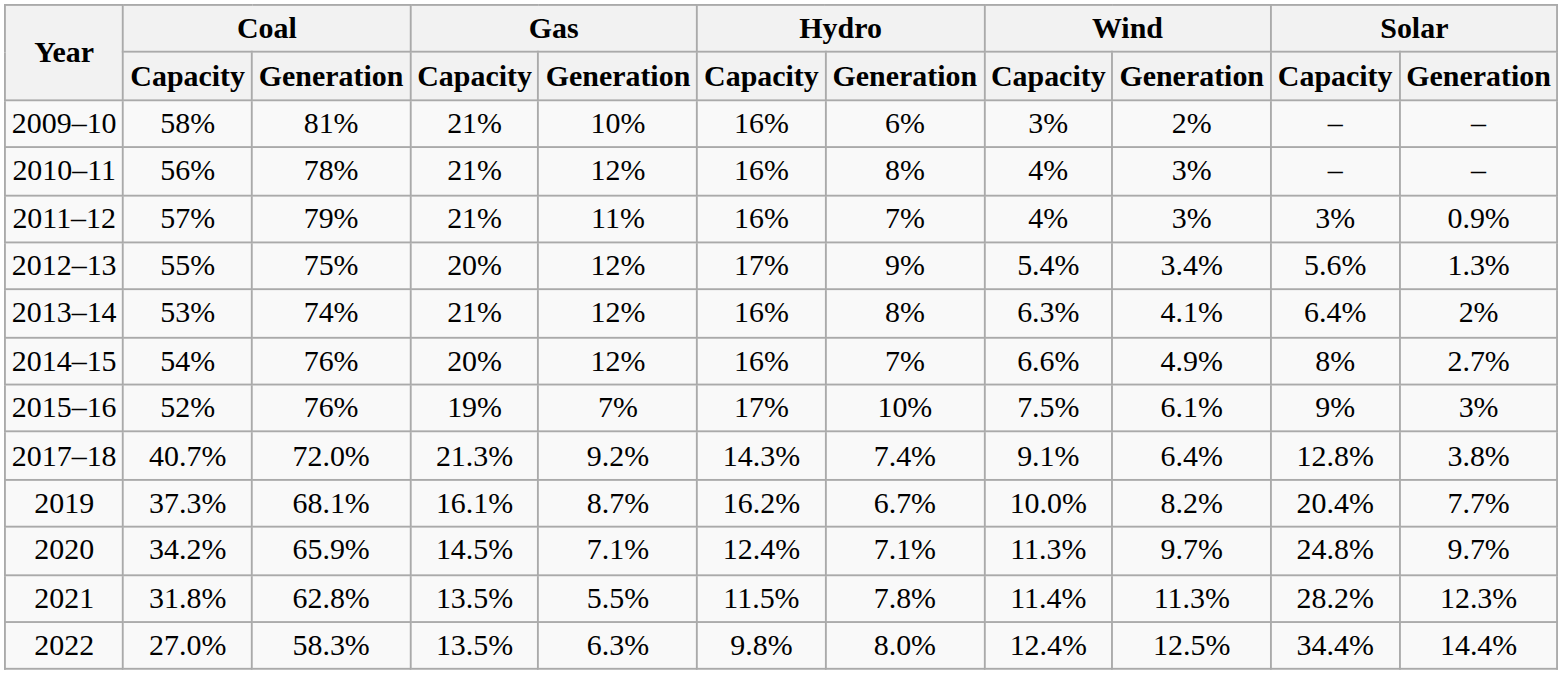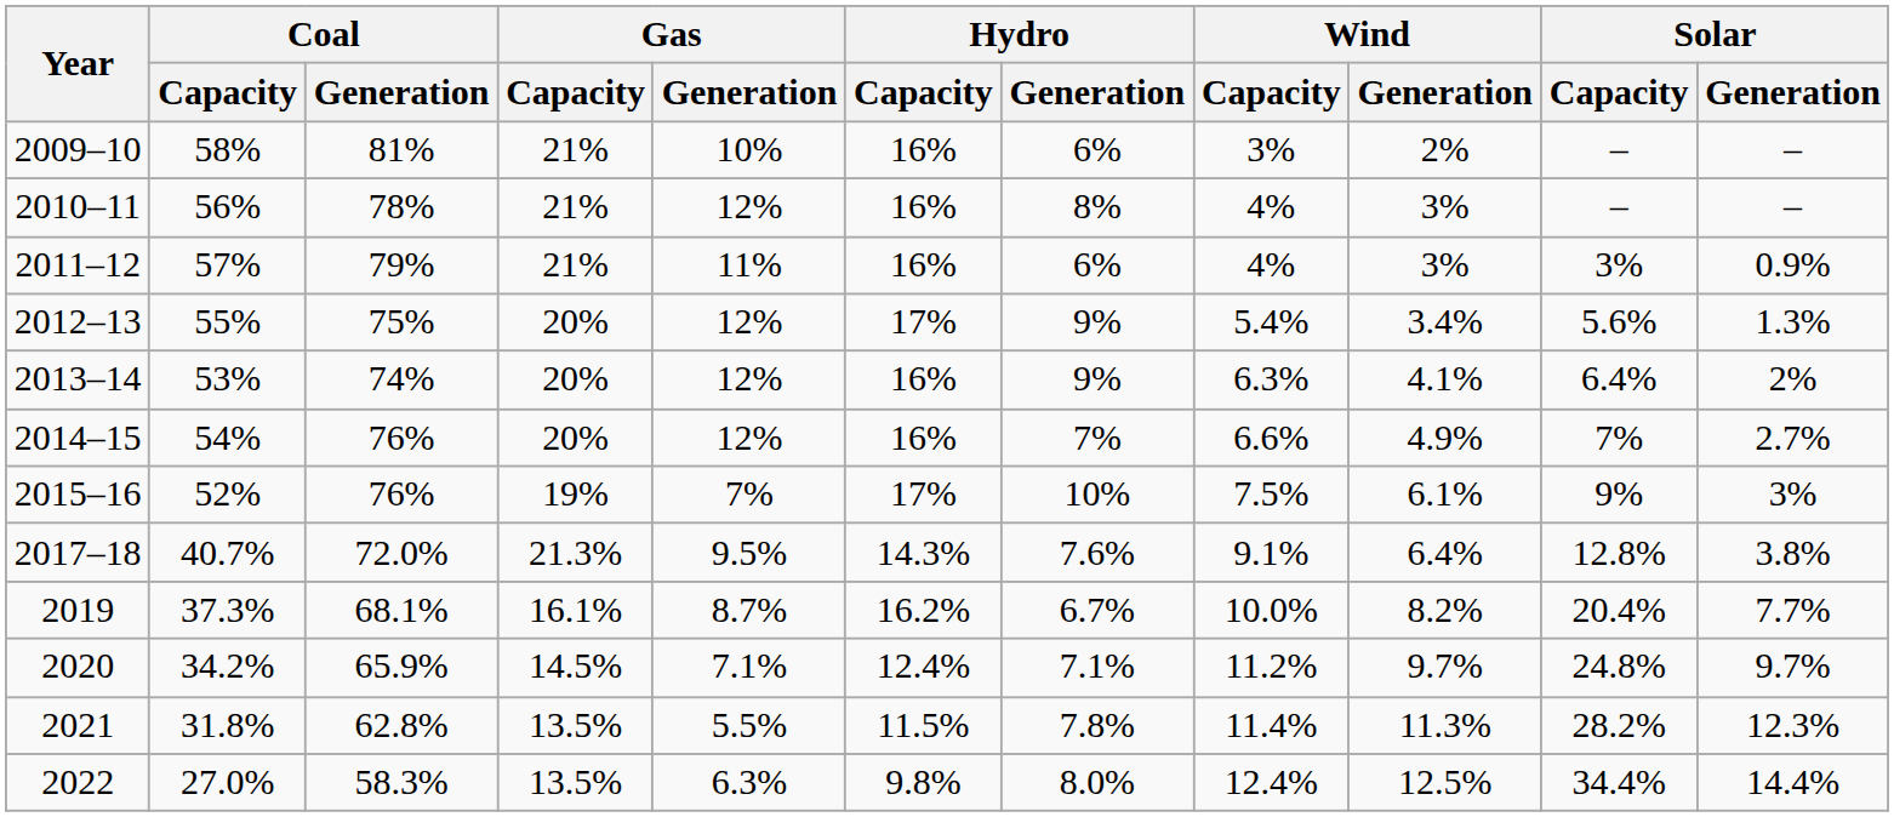2011–12 | Hydro / Generation: 7% -> 6%
2013–14 | Gas / Capacity: 21% -> 20%
2013–14 | Hydro / Generation: 8% -> 9%
2014–15 | Solar / Capacity: 8% -> 7%
2017–18 | Gas / Generation: 9.2% -> 9.5%
2017–18 | Hydro / Generation: 7.4% -> 7.6%
2020 | Wind / Capacity: 11.3% -> 11.2%
